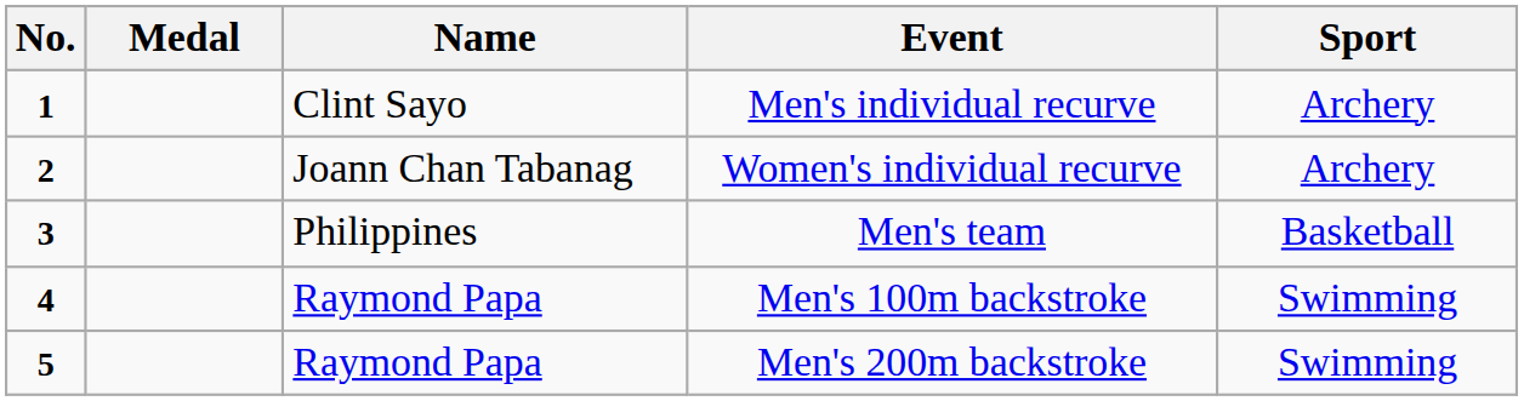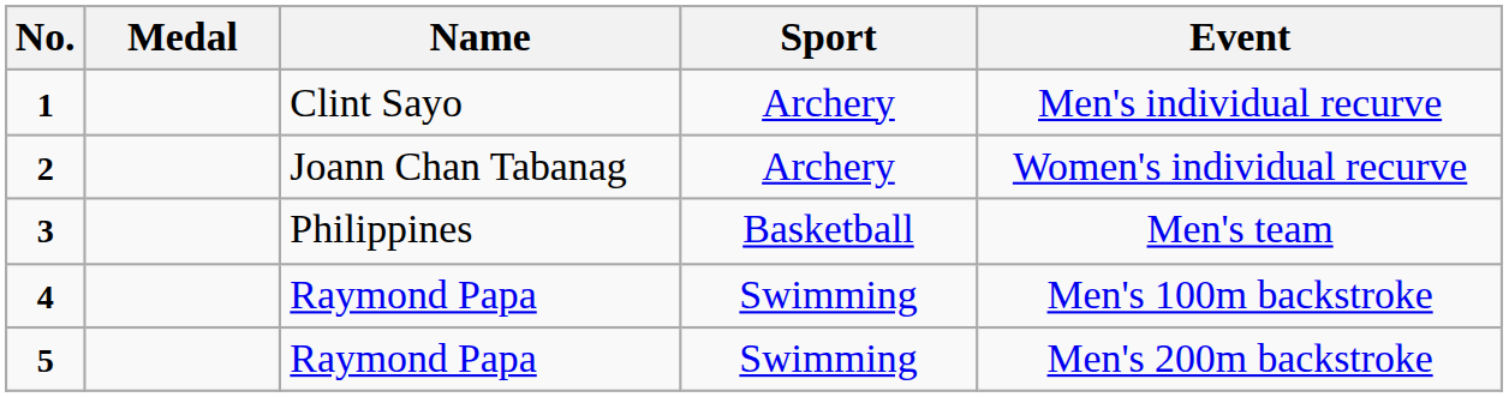columns swapped: Sport <-> Event
